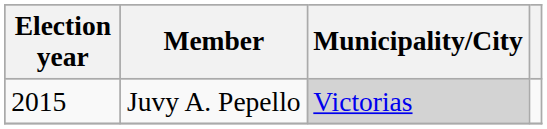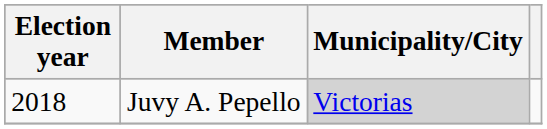Juvy A. Pepello | Election year: 2015 -> 2018
